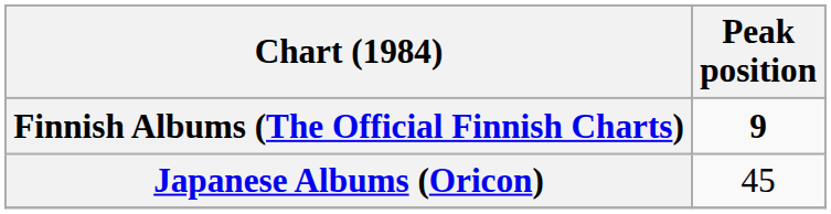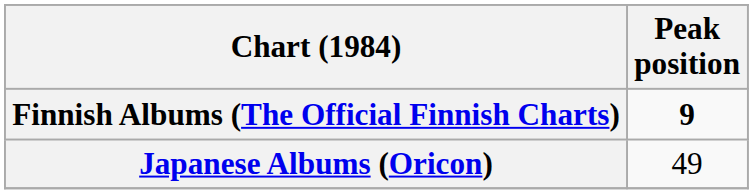Japanese Albums (Oricon) | Peak position: 45 -> 49
